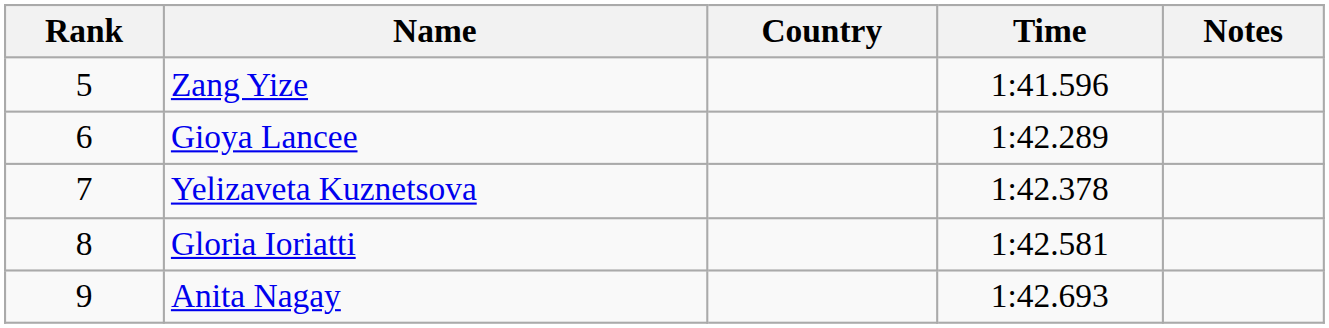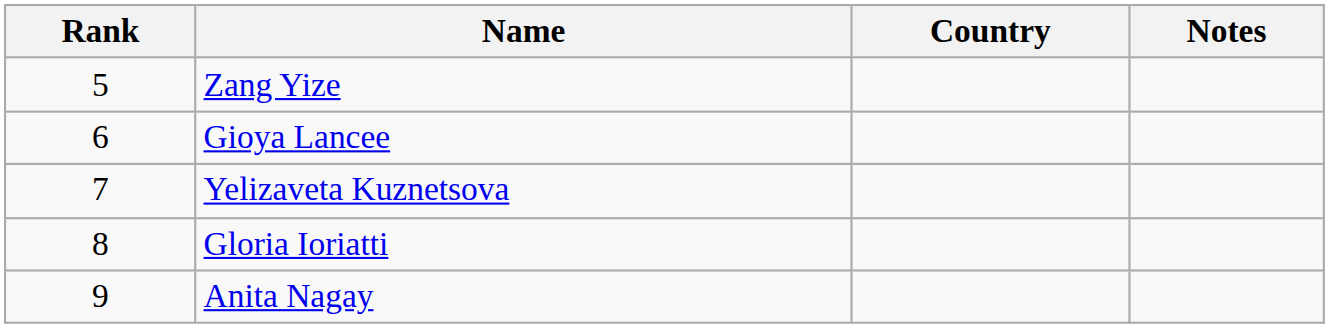- column: Time | 1:41.596 | 1:42.289 | 1:42.378 | 1:42.581 | 1:42.693
